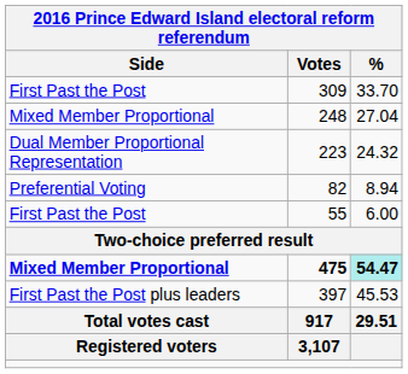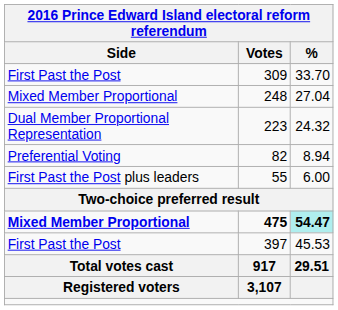55 | Side: First Past the Post -> First Past the Post plus leaders
397 | Side: First Past the Post plus leaders -> First Past the Post
